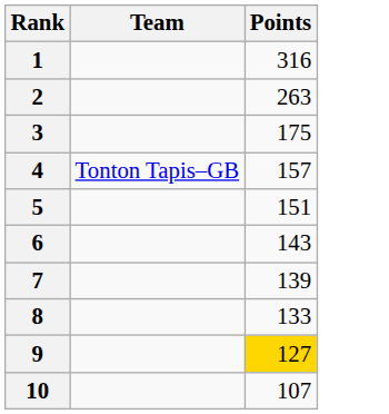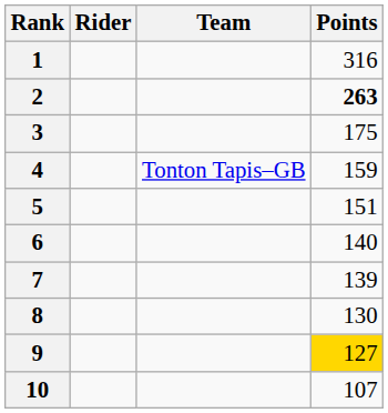+ column: Rider
2 | Points: normal -> bold
4 | Points: 157 -> 159
6 | Points: 143 -> 140
8 | Points: 133 -> 130
